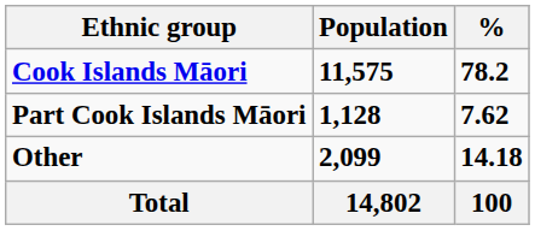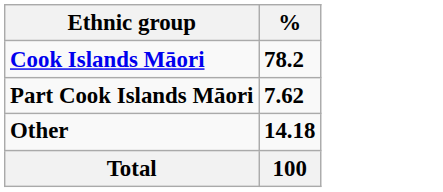- column: Population | 11,575 | 1,128 | 2,099 | 14,802
